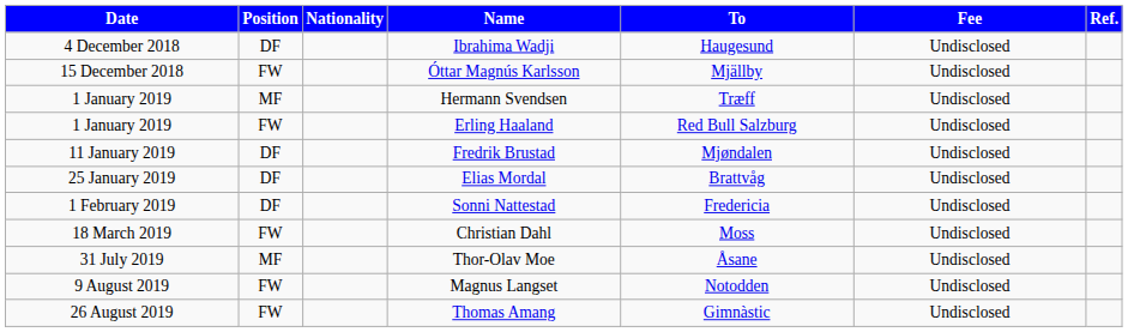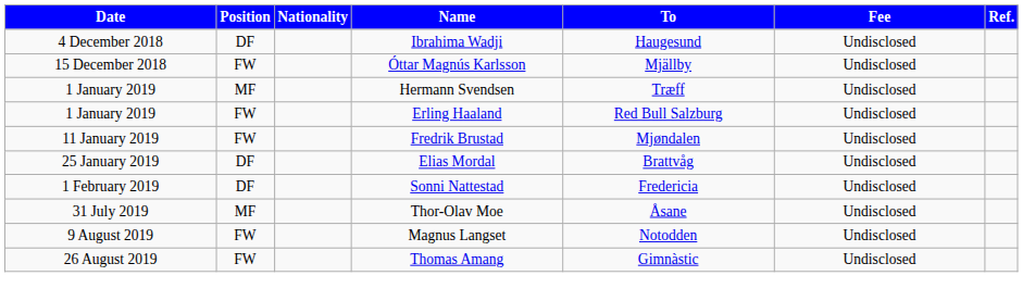Fredrik Brustad | Position: DF -> FW
- row: 18 March 2019 | FW | Christian Dahl | Moss | Undisclosed
